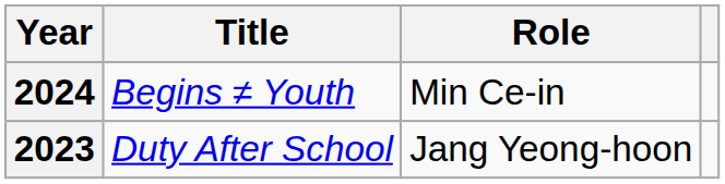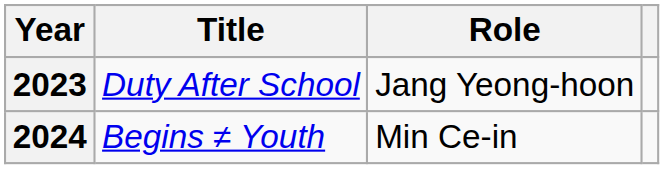rows swapped: 2023 <-> 2024
